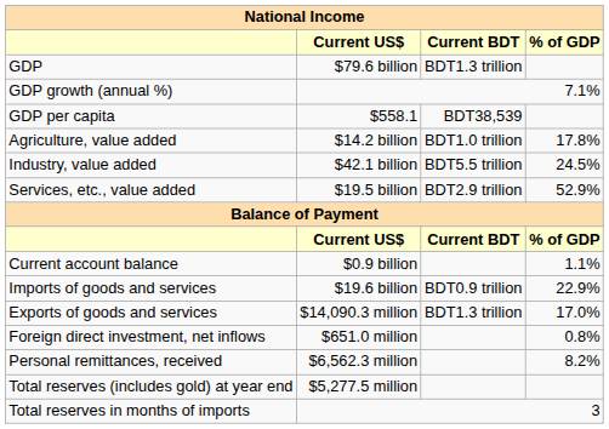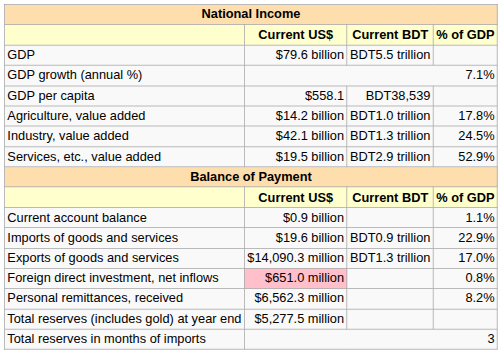GDP | Current BDT: BDT1.3 trillion -> BDT5.5 trillion
Industry, value added | Current BDT: BDT5.5 trillion -> BDT1.3 trillion
Foreign direct investment, net inflows | Current US$: no background -> pink background
